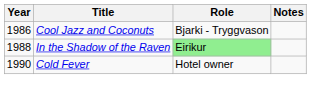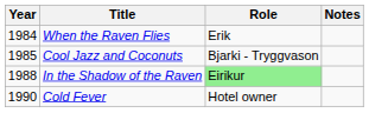+ row: 1984 | When the Raven Flies | Erik
Cool Jazz and Coconuts | Year: 1986 -> 1985
